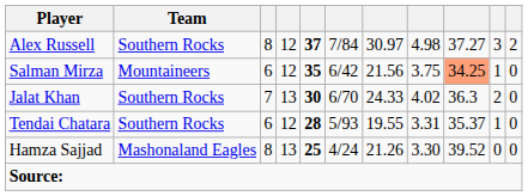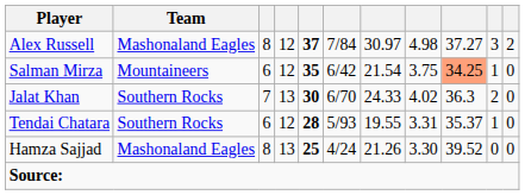Alex Russell | Team: Southern Rocks -> Mashonaland Eagles
Salman Mirza | column 7: 21.56 -> 21.54
